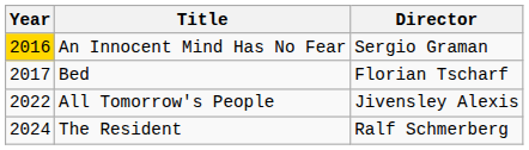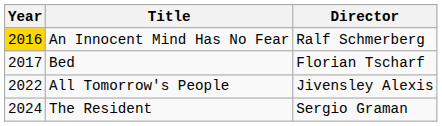An Innocent Mind Has No Fear | Director: Sergio Graman -> Ralf Schmerberg
The Resident | Director: Ralf Schmerberg -> Sergio Graman
